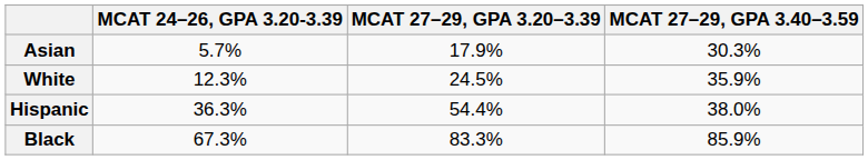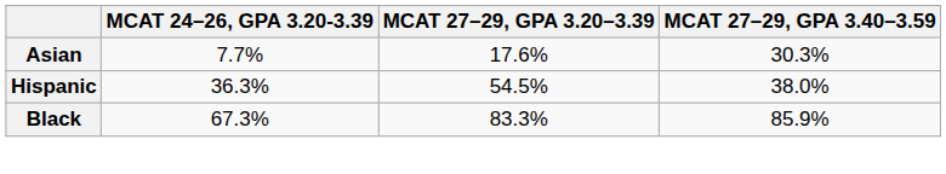Asian | MCAT 24–26, GPA 3.20-3.39: 5.7% -> 7.7%
Asian | MCAT 27–29, GPA 3.20–3.39: 17.9% -> 17.6%
- row: White | 12.3% | 24.5% | 35.9%
Hispanic | MCAT 27–29, GPA 3.20–3.39: 54.4% -> 54.5%
